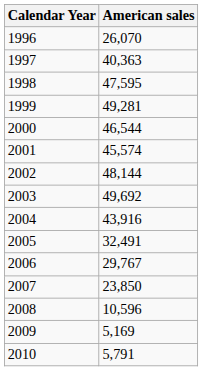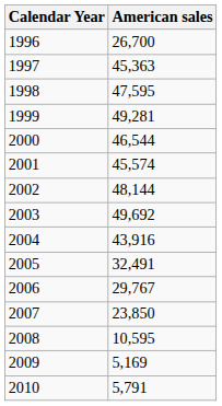1996 | American sales: 26,070 -> 26,700
1997 | American sales: 40,363 -> 45,363
2008 | American sales: 10,596 -> 10,595
